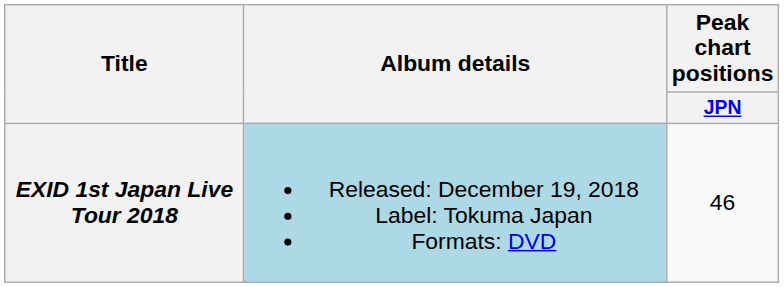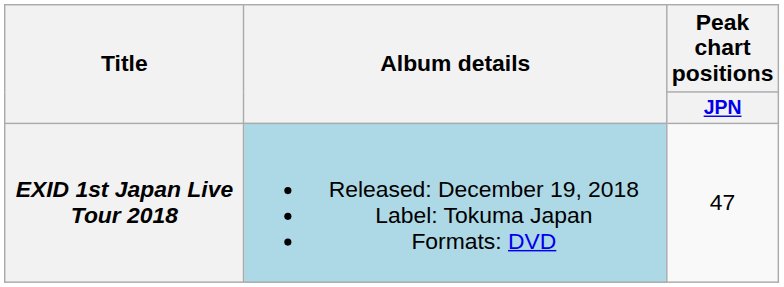EXID 1st Japan Live Tour 2018 | Peak chart positions / JPN: 46 -> 47
